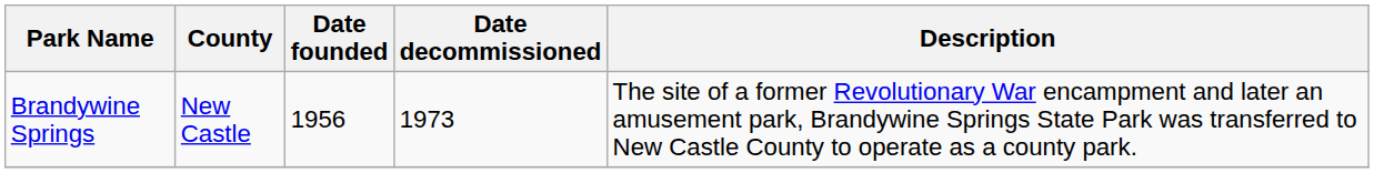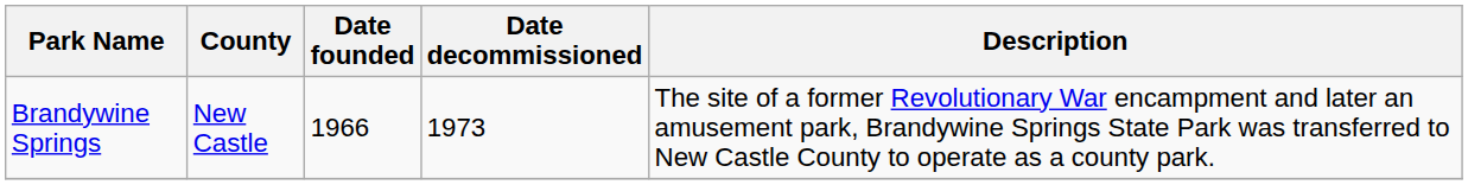Brandywine Springs | Date founded: 1956 -> 1966
